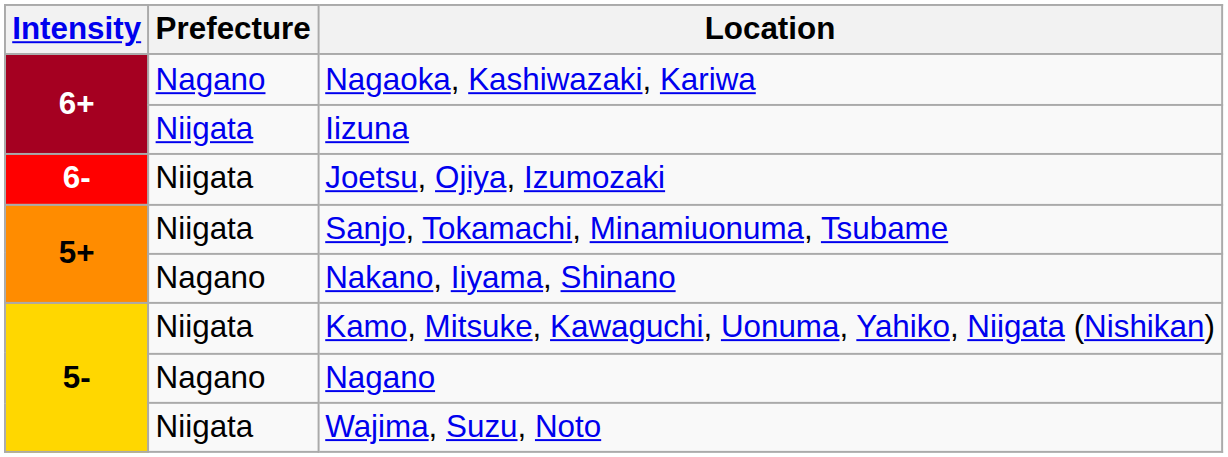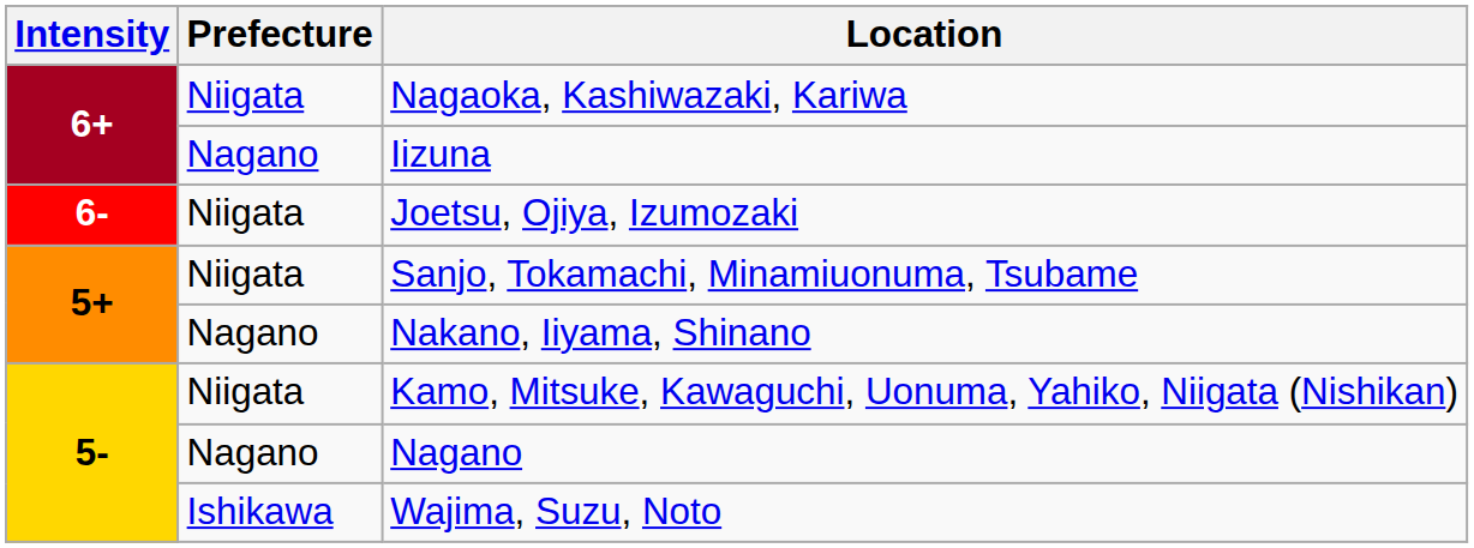Nagaoka, Kashiwazaki, Kariwa | Prefecture: Nagano -> Niigata
Iizuna | Prefecture: Niigata -> Nagano
Wajima, Suzu, Noto | Prefecture: Niigata -> Ishikawa
